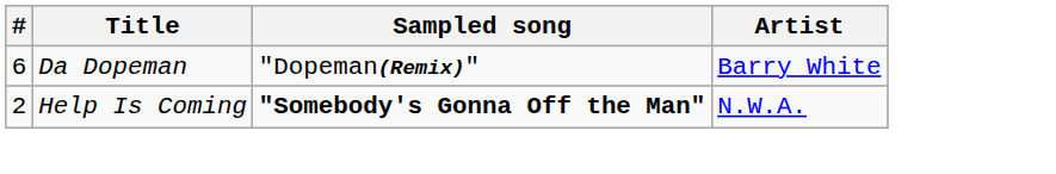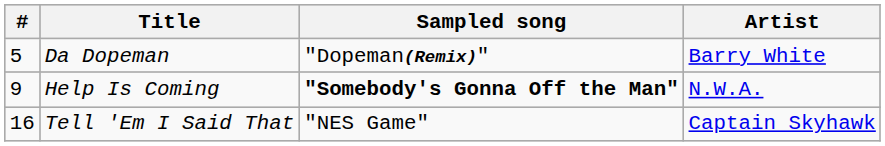Da Dopeman | #: 6 -> 5
Help Is Coming | #: 2 -> 9
+ row: 16 | Tell 'Em I Said That | "NES Game" | Captain Skyhawk
